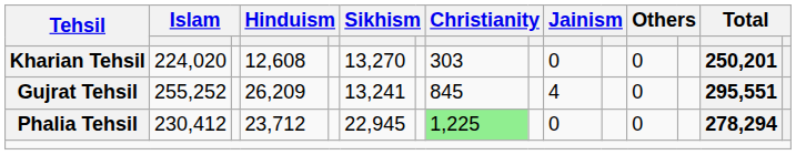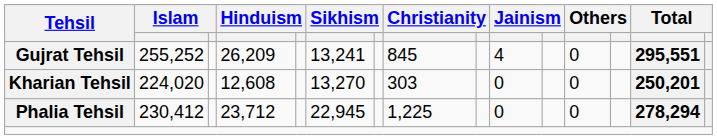rows swapped: Gujrat Tehsil <-> Kharian Tehsil
Phalia Tehsil | column 8: lightgreen background -> no background
